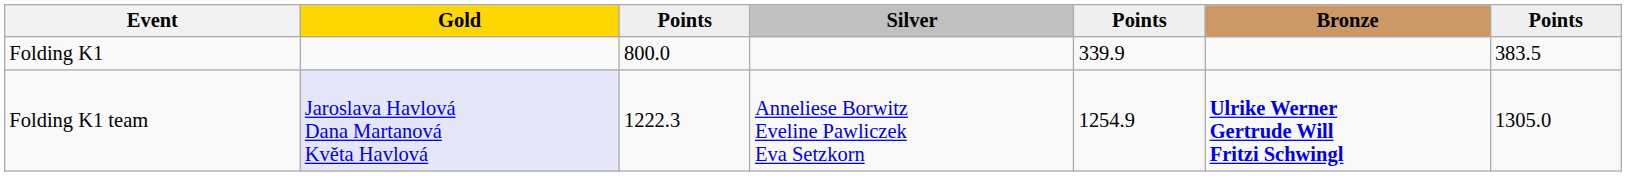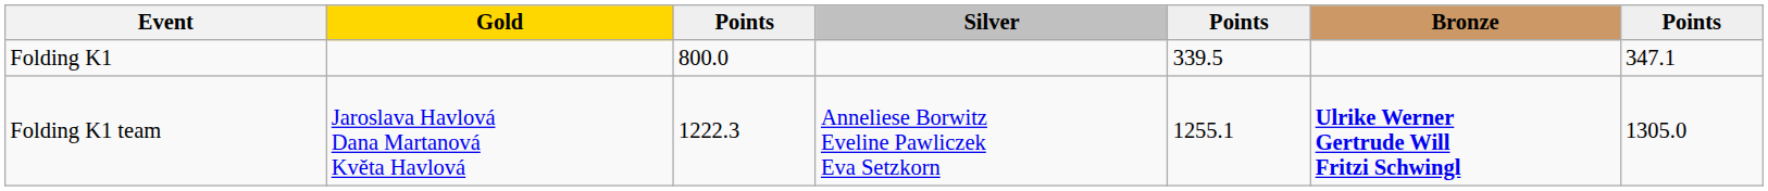Folding K1 | column 5: 339.9 -> 339.5
Folding K1 | column 7: 383.5 -> 347.1
Folding K1 team | Gold: lavender background -> no background
Folding K1 team | column 5: 1254.9 -> 1255.1
